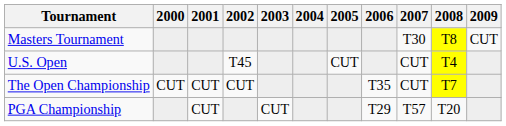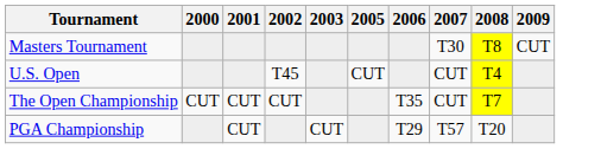- column: 2004
